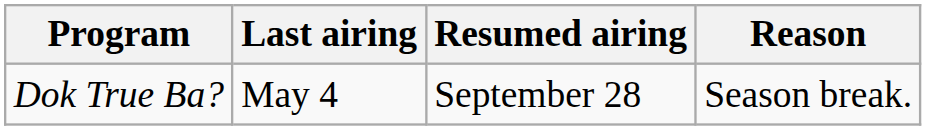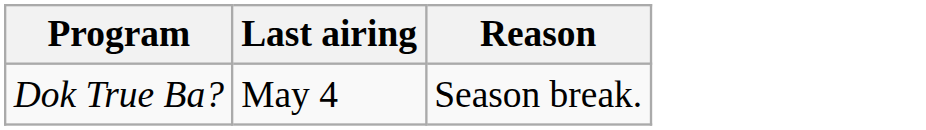- column: Resumed airing | September 28
